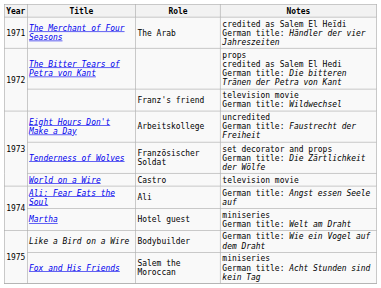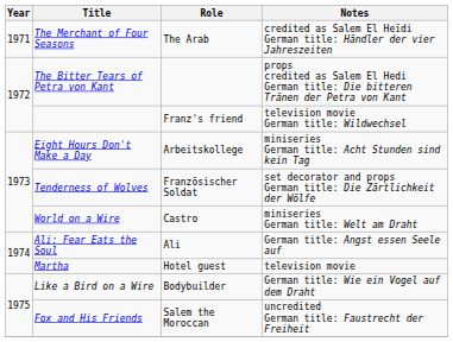Eight Hours Don't Make a Day | Notes: uncredited German title: Faustrecht der Freiheit -> miniseries German title: Acht Stunden sind kein Tag
World on a Wire | Notes: television movie -> miniseries German title: Welt am Draht
Martha | Notes: miniseries German title: Welt am Draht -> television movie
Fox and His Friends | Notes: miniseries German title: Acht Stunden sind kein Tag -> uncredited German title: Faustrecht der Freiheit
